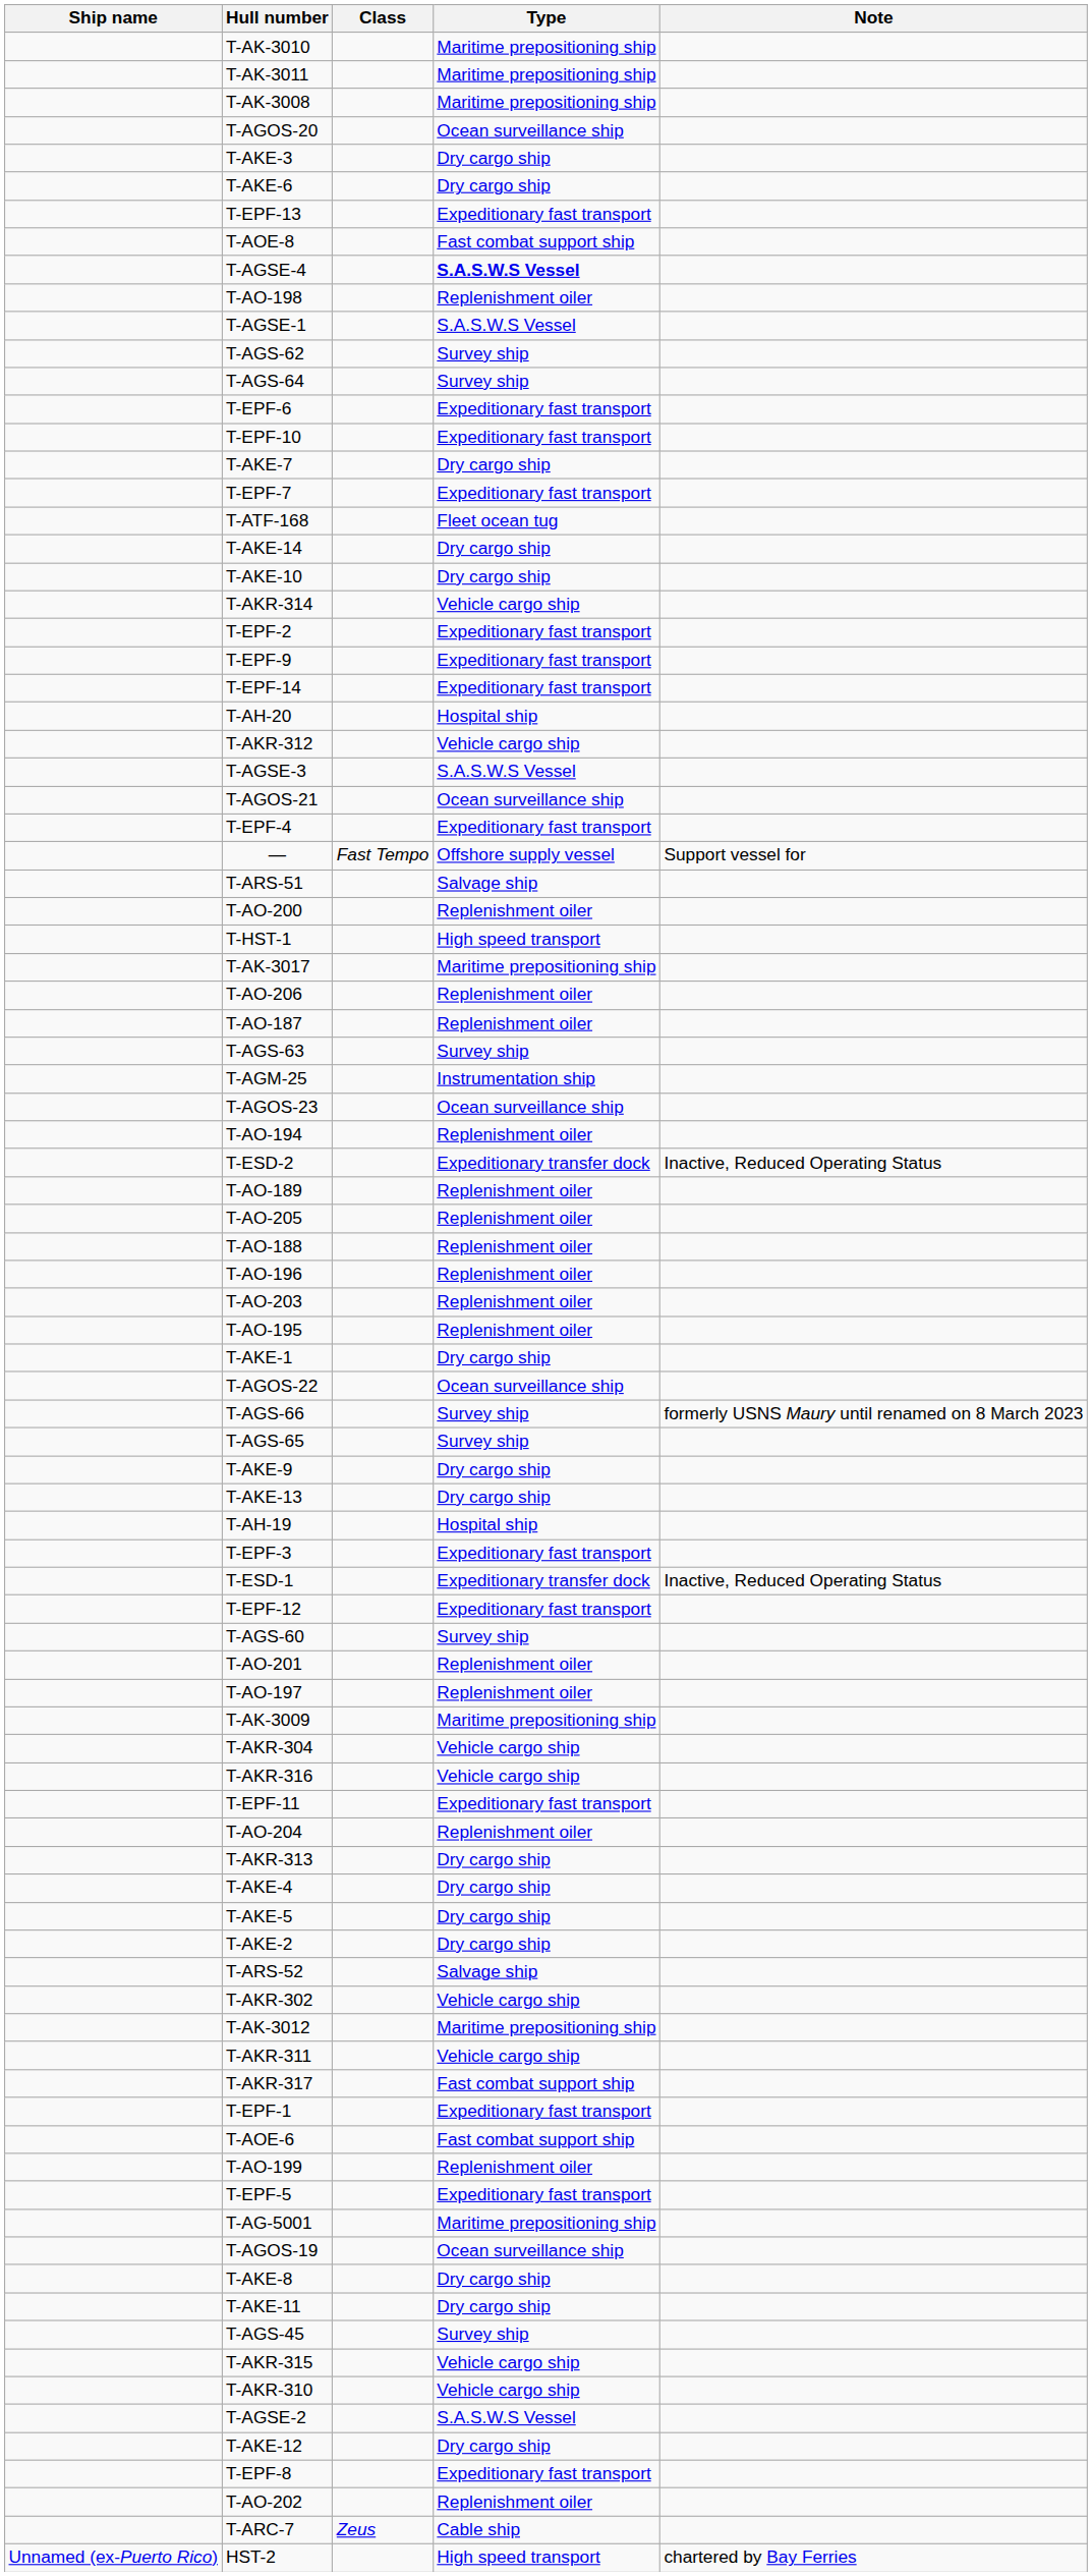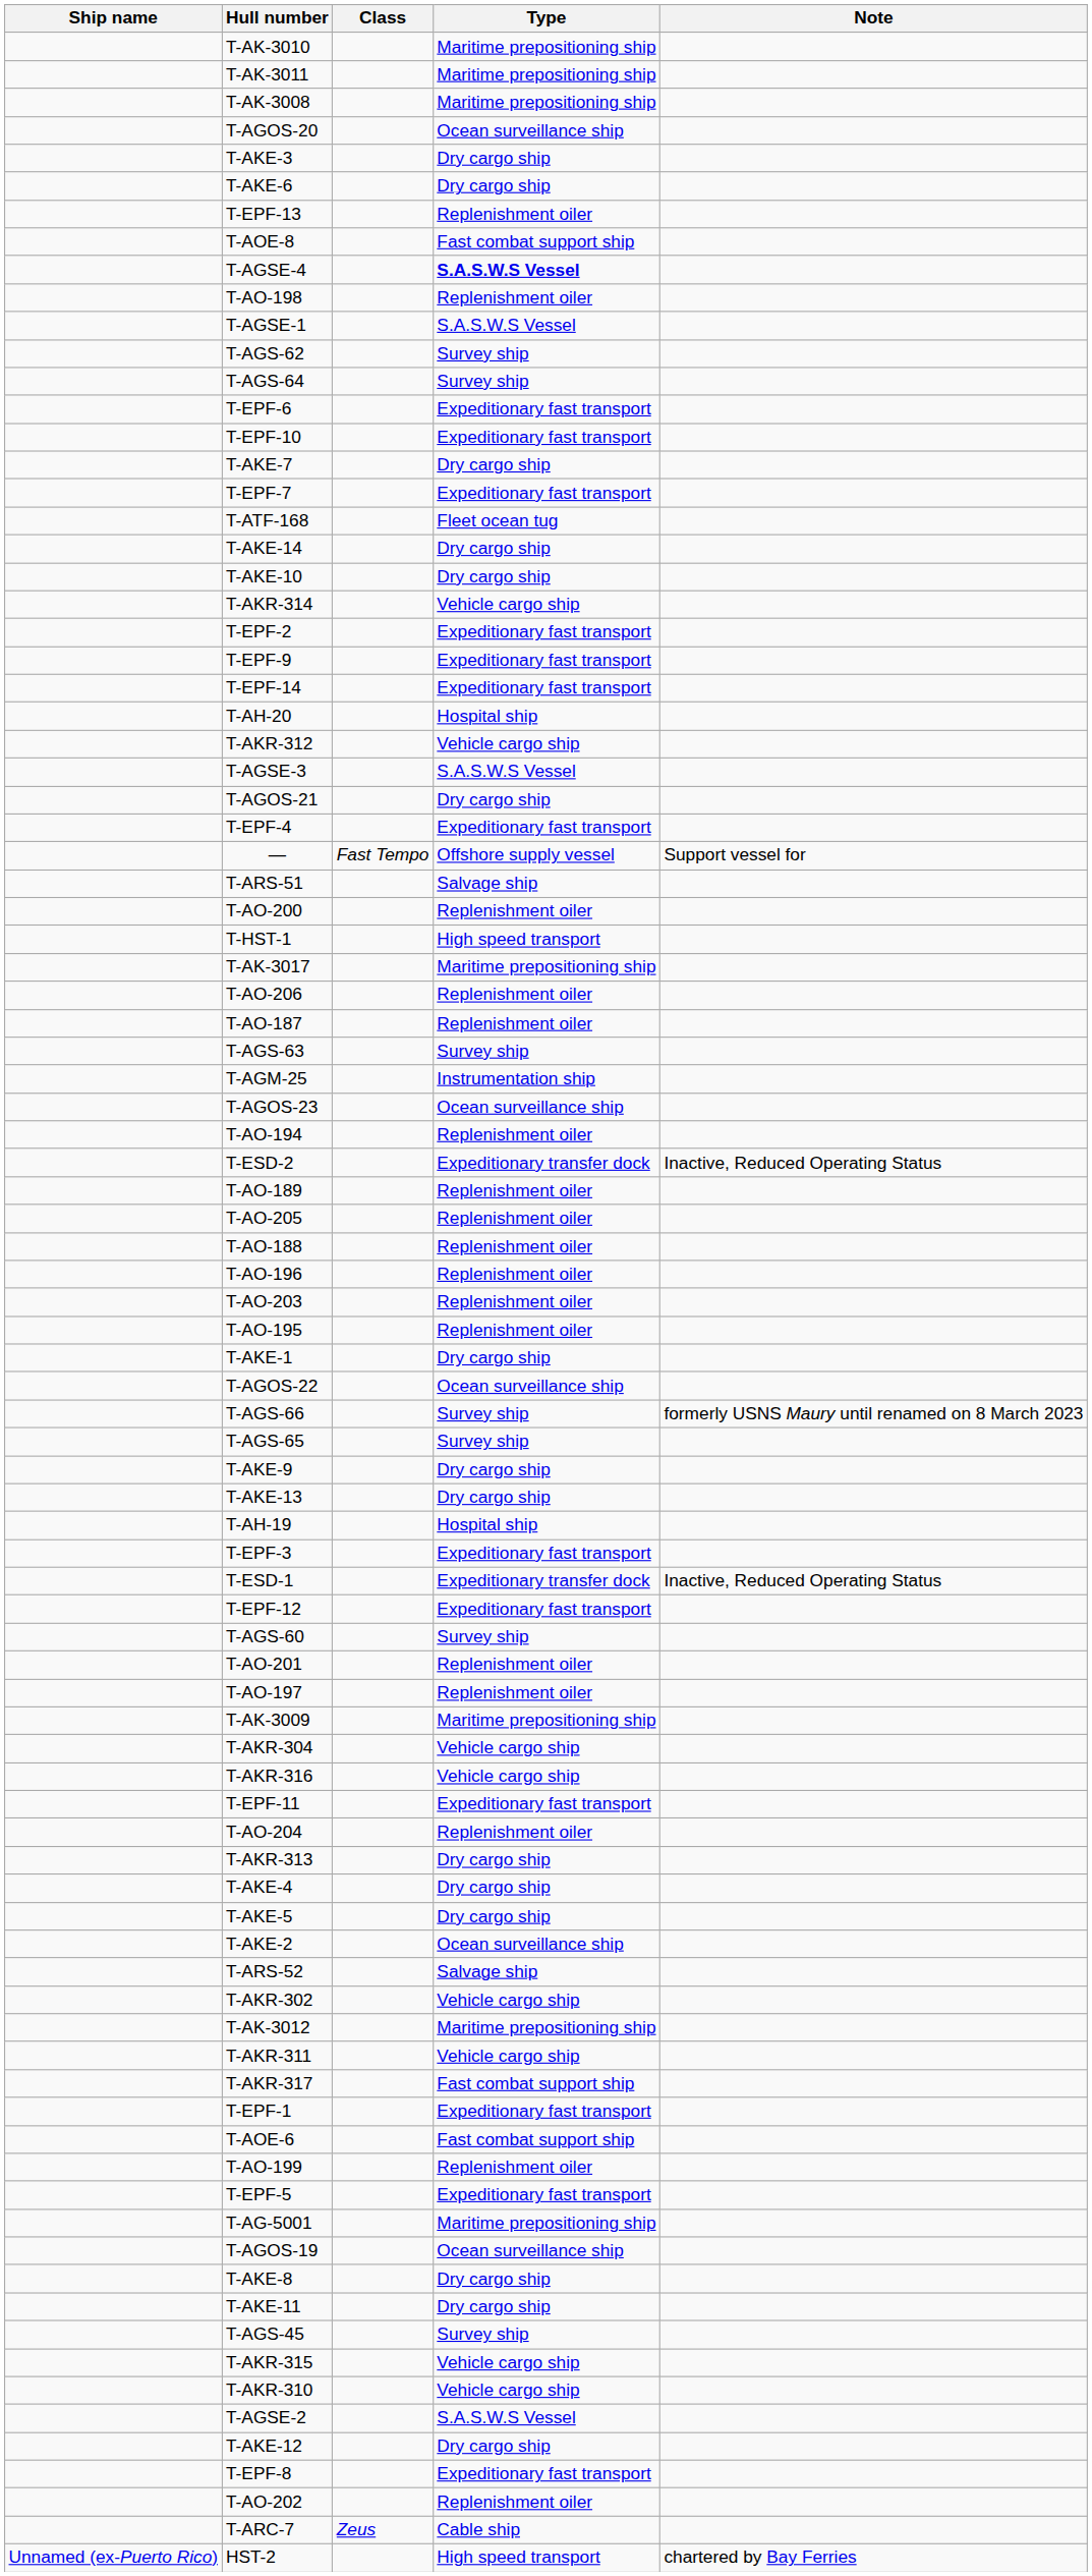T-EPF-13 | Type: Expeditionary fast transport -> Replenishment oiler
T-AGOS-21 | Type: Ocean surveillance ship -> Dry cargo ship
T-AKE-2 | Type: Dry cargo ship -> Ocean surveillance ship
